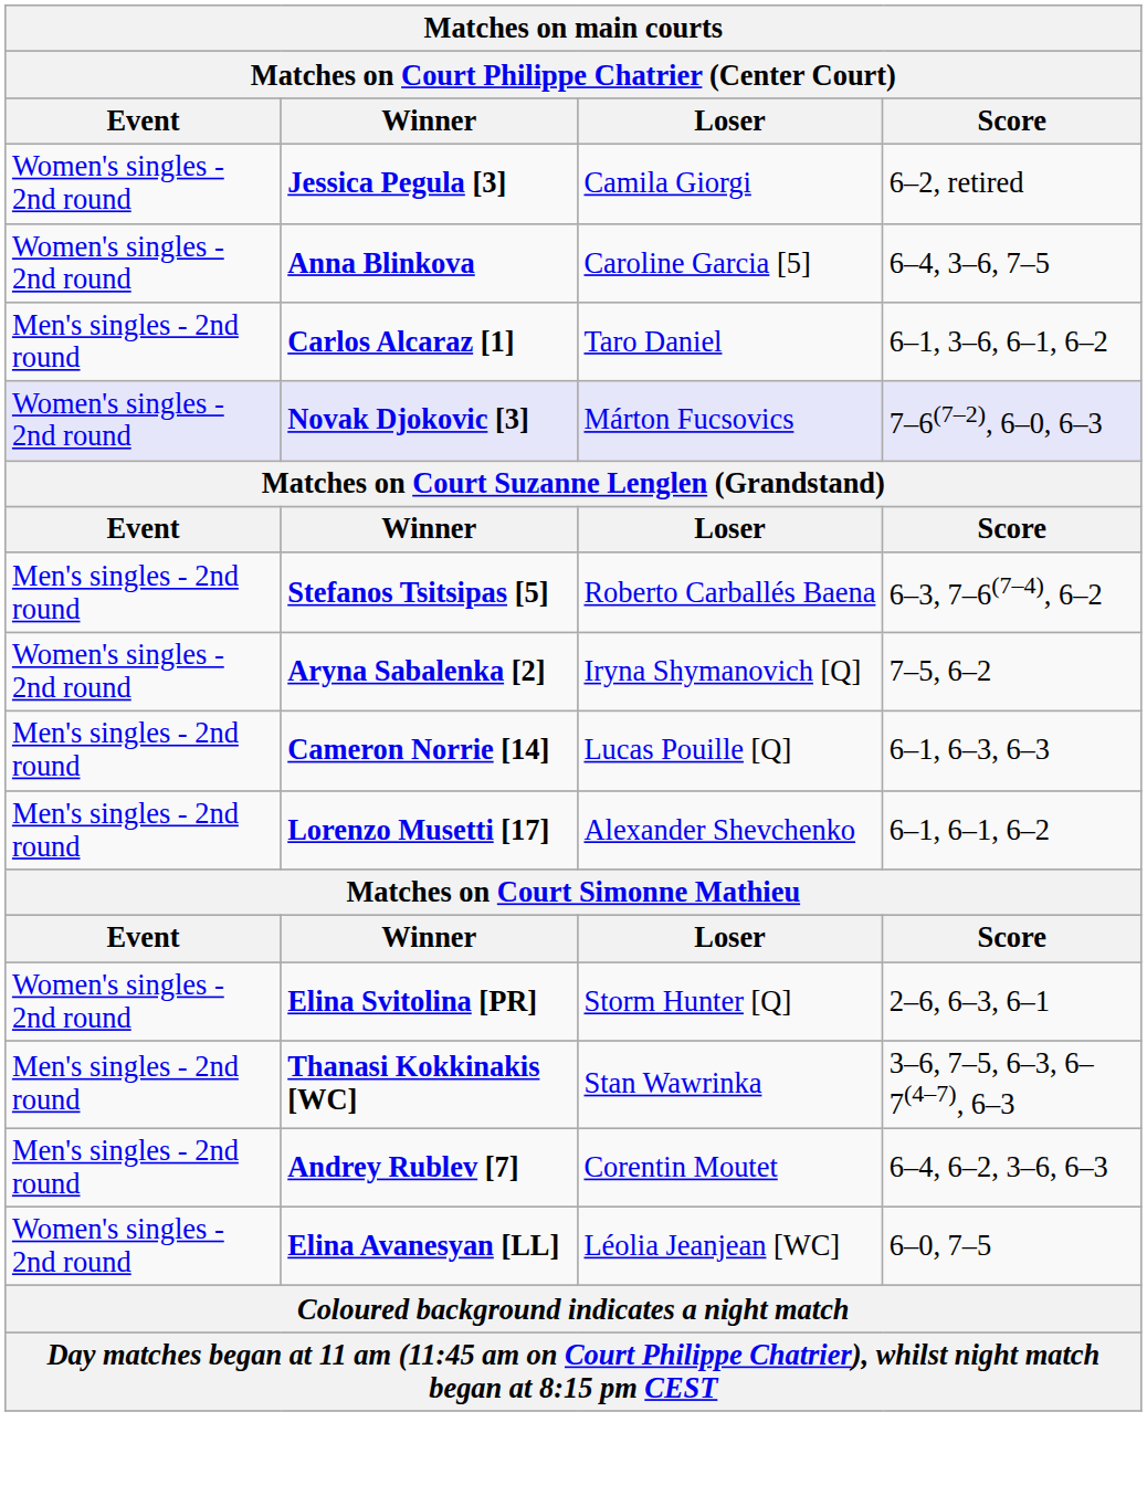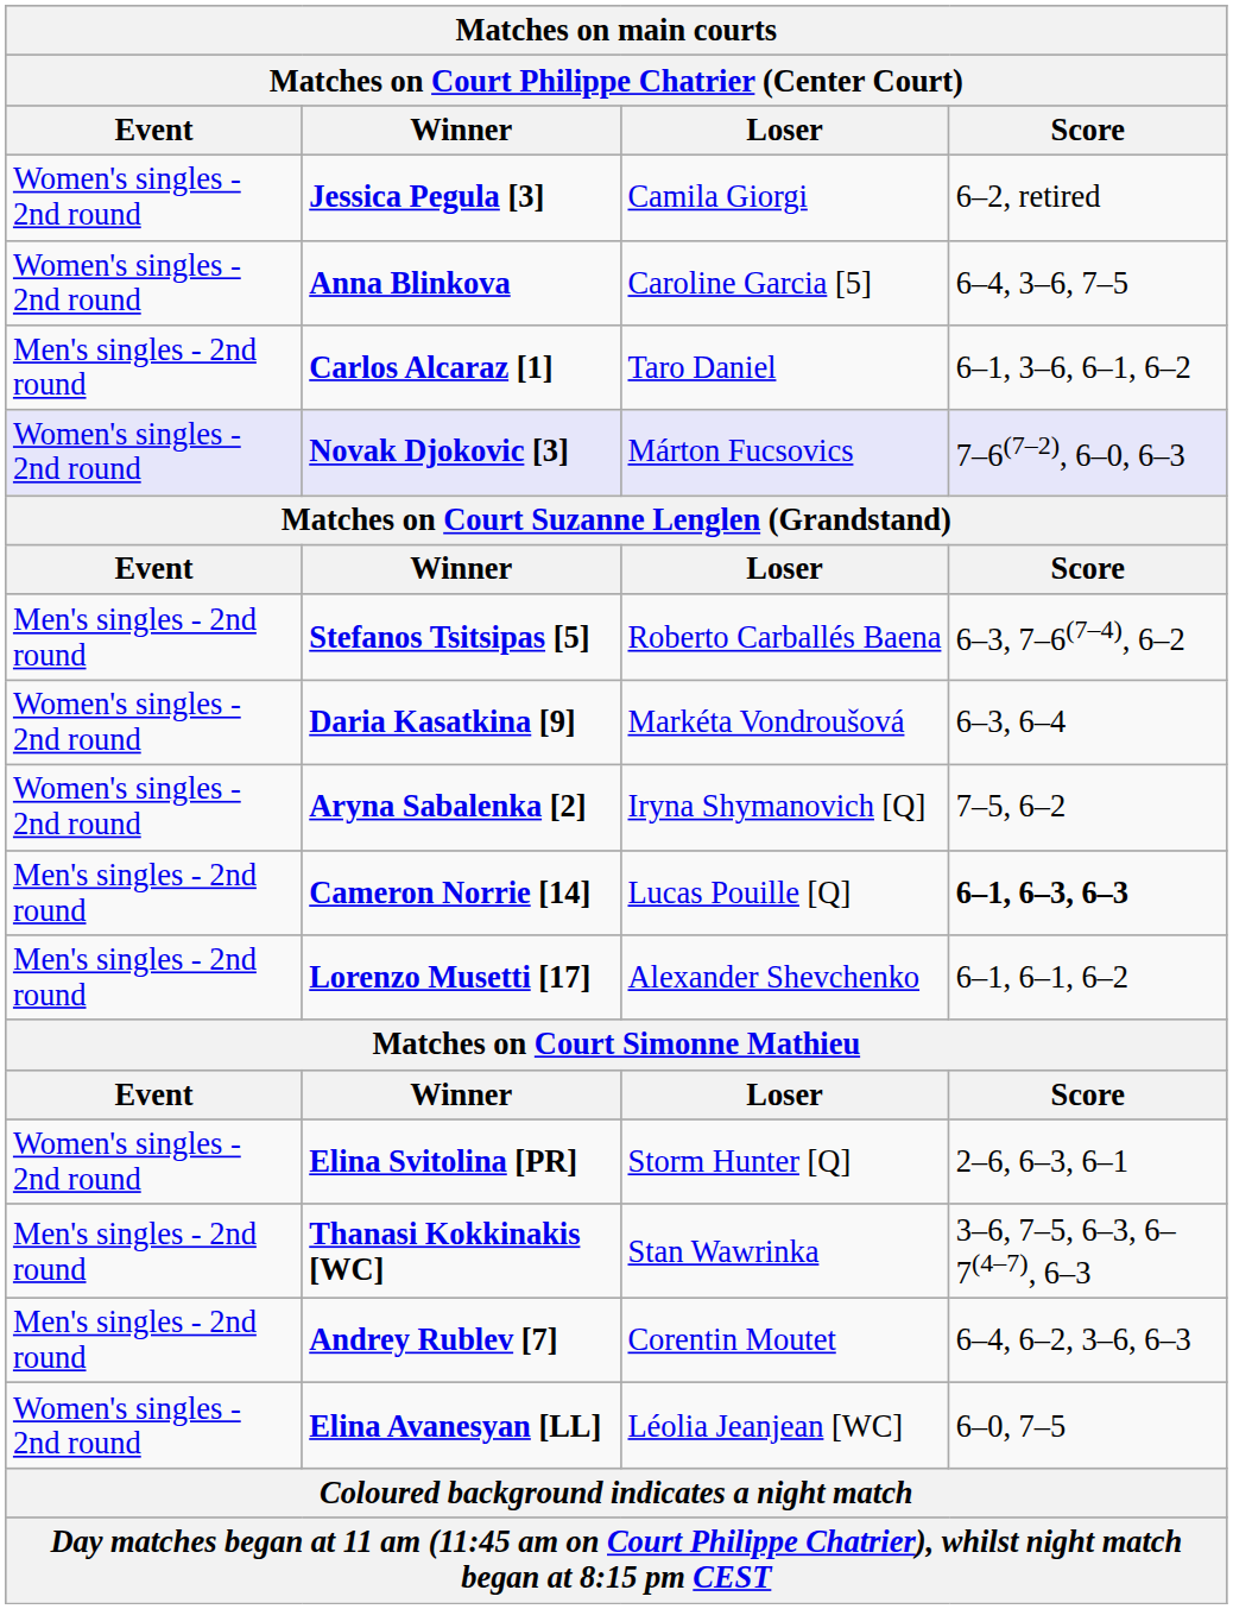+ row: Women's singles - 2nd round | Daria Kasatkina [9] | Markéta Vondroušová | 6–3, 6–4
Cameron Norrie [14] | Score: normal -> bold
